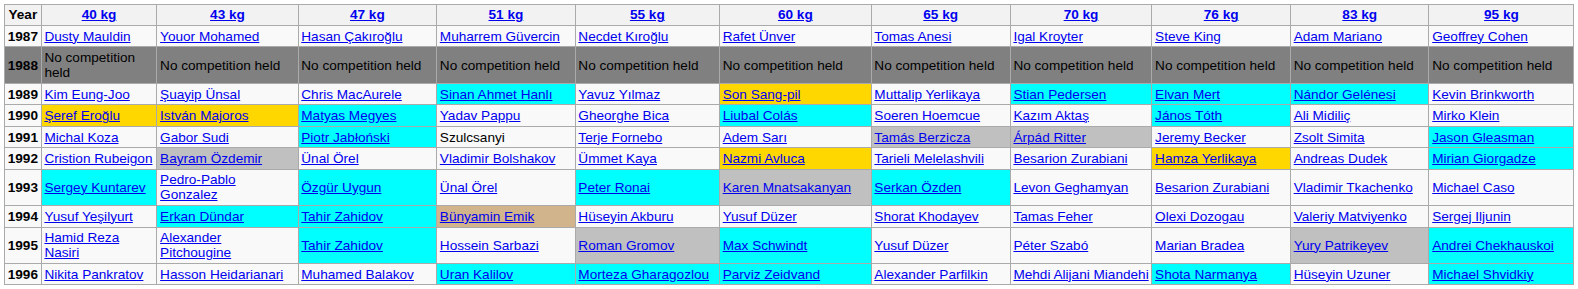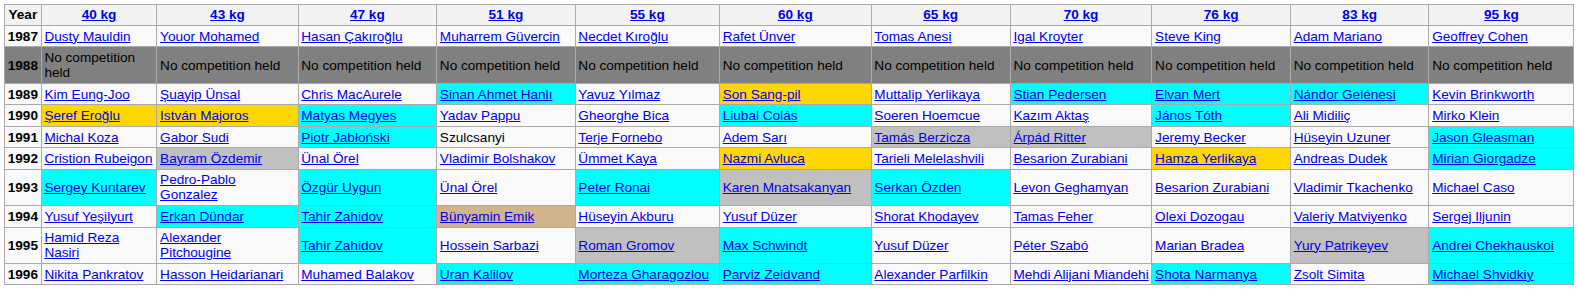Michal Koza | 83 kg: Zsolt Simita -> Hüseyin Uzuner
Nikita Pankratov | 83 kg: Hüseyin Uzuner -> Zsolt Simita
